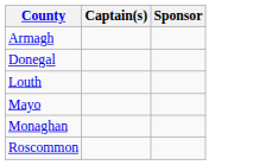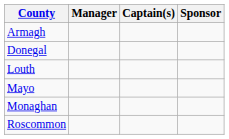+ column: Manager
